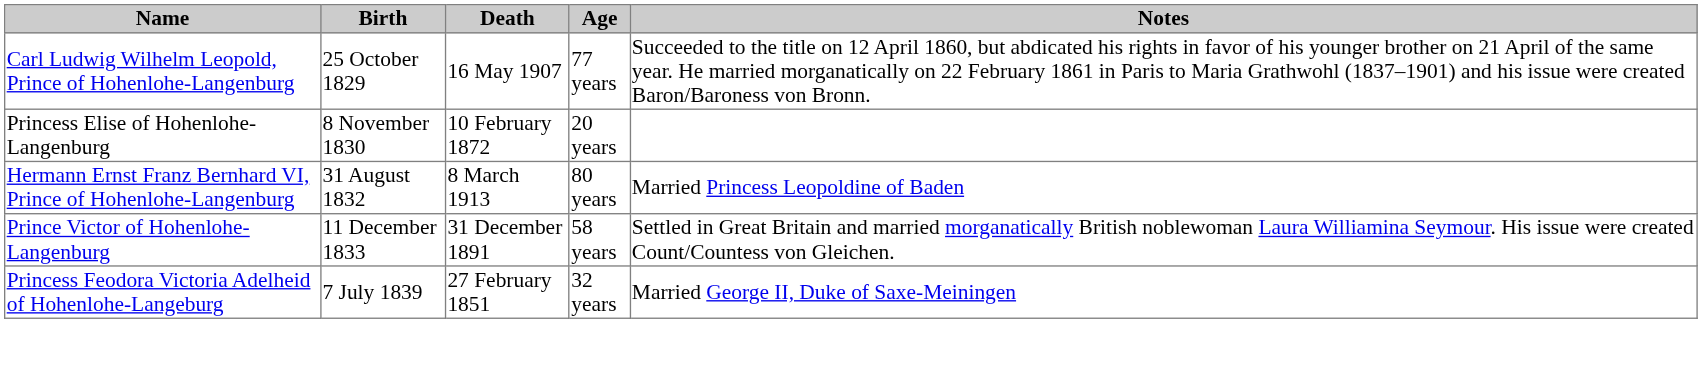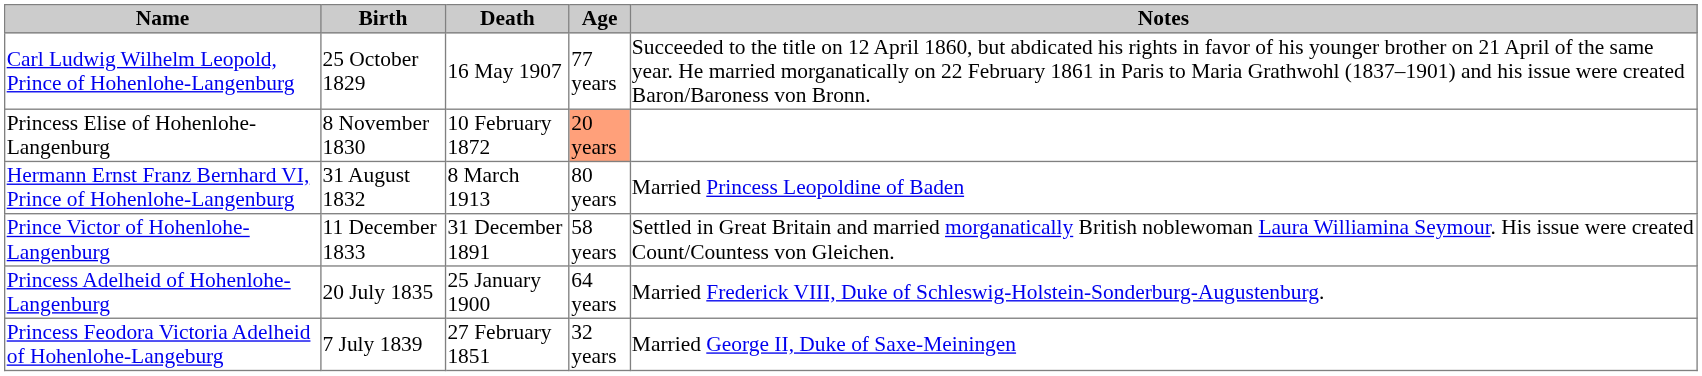Princess Elise of Hohenlohe-Langenburg | Age: no background -> lightsalmon background
+ row: Princess Adelheid of Hohenlohe-Langenburg | 20 July 1835 | 25 January 1900 | 64 years | Married Frederick VIII, Duke of Schleswig-Holstein-Sonderburg-Augustenburg.
